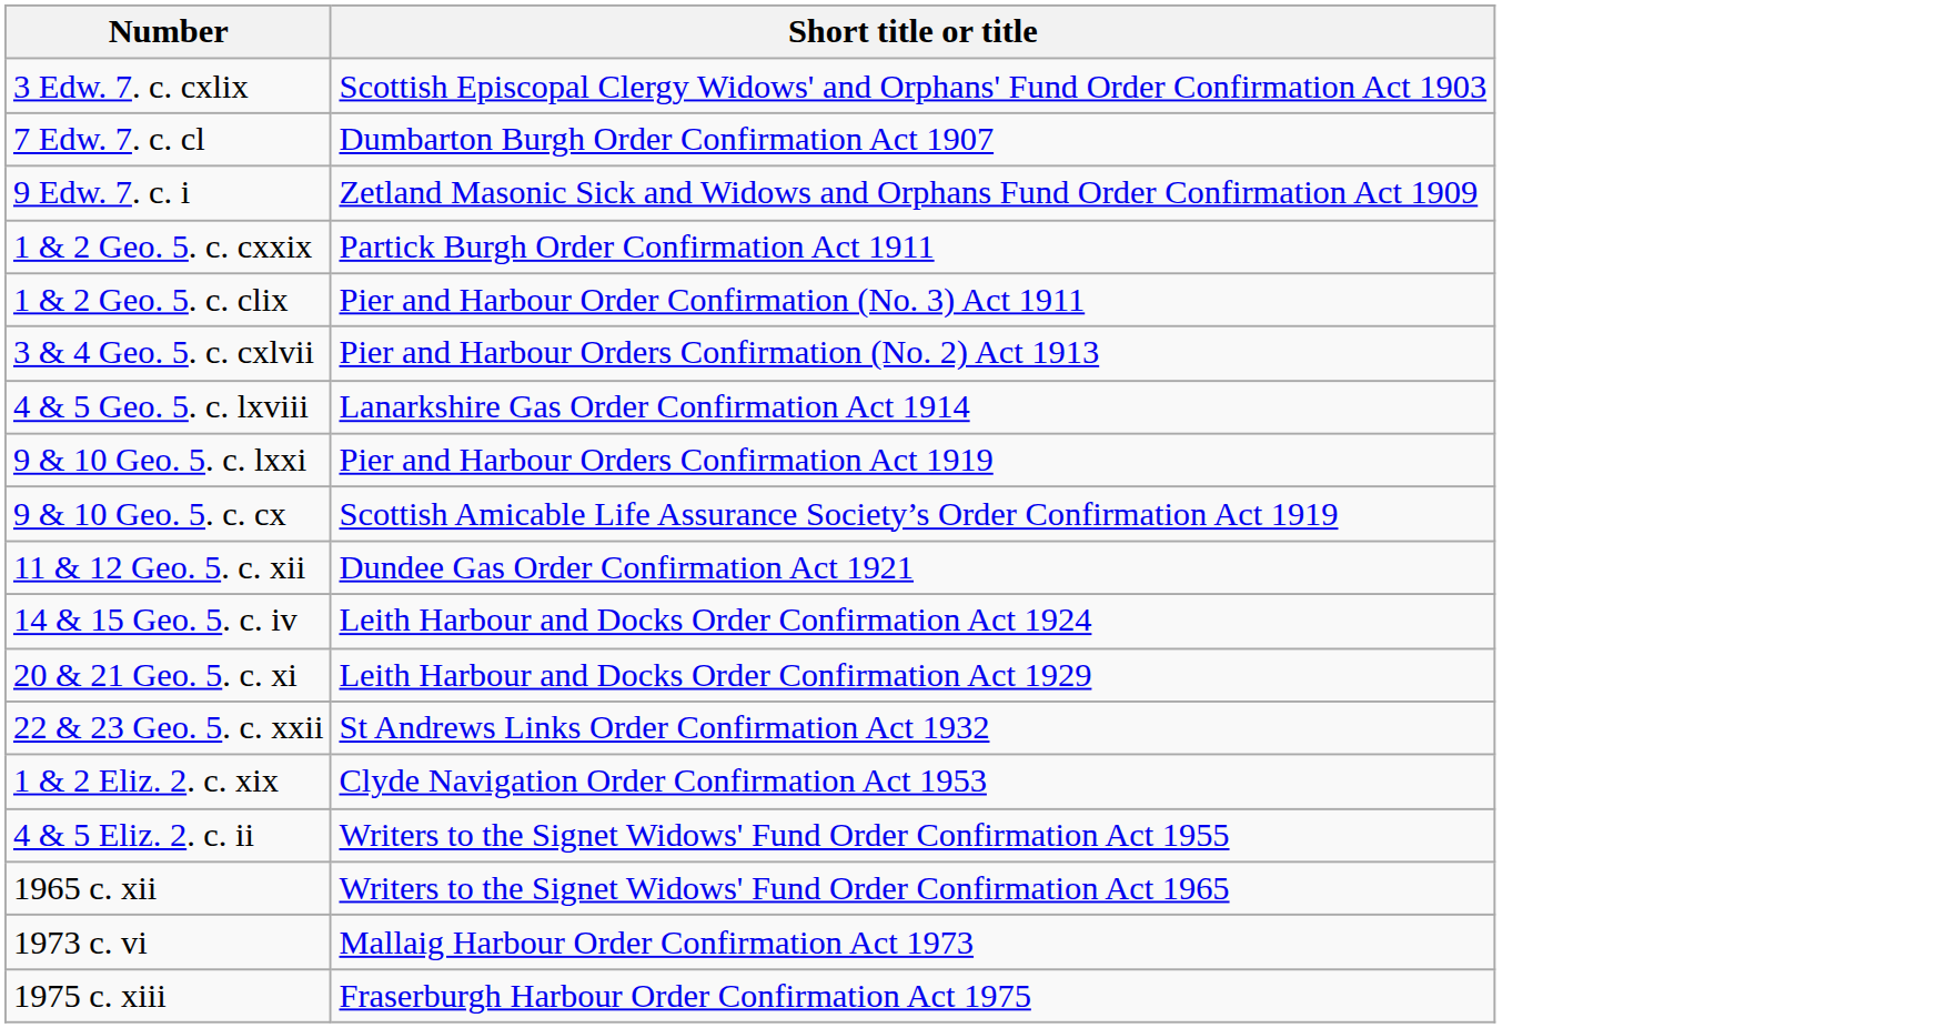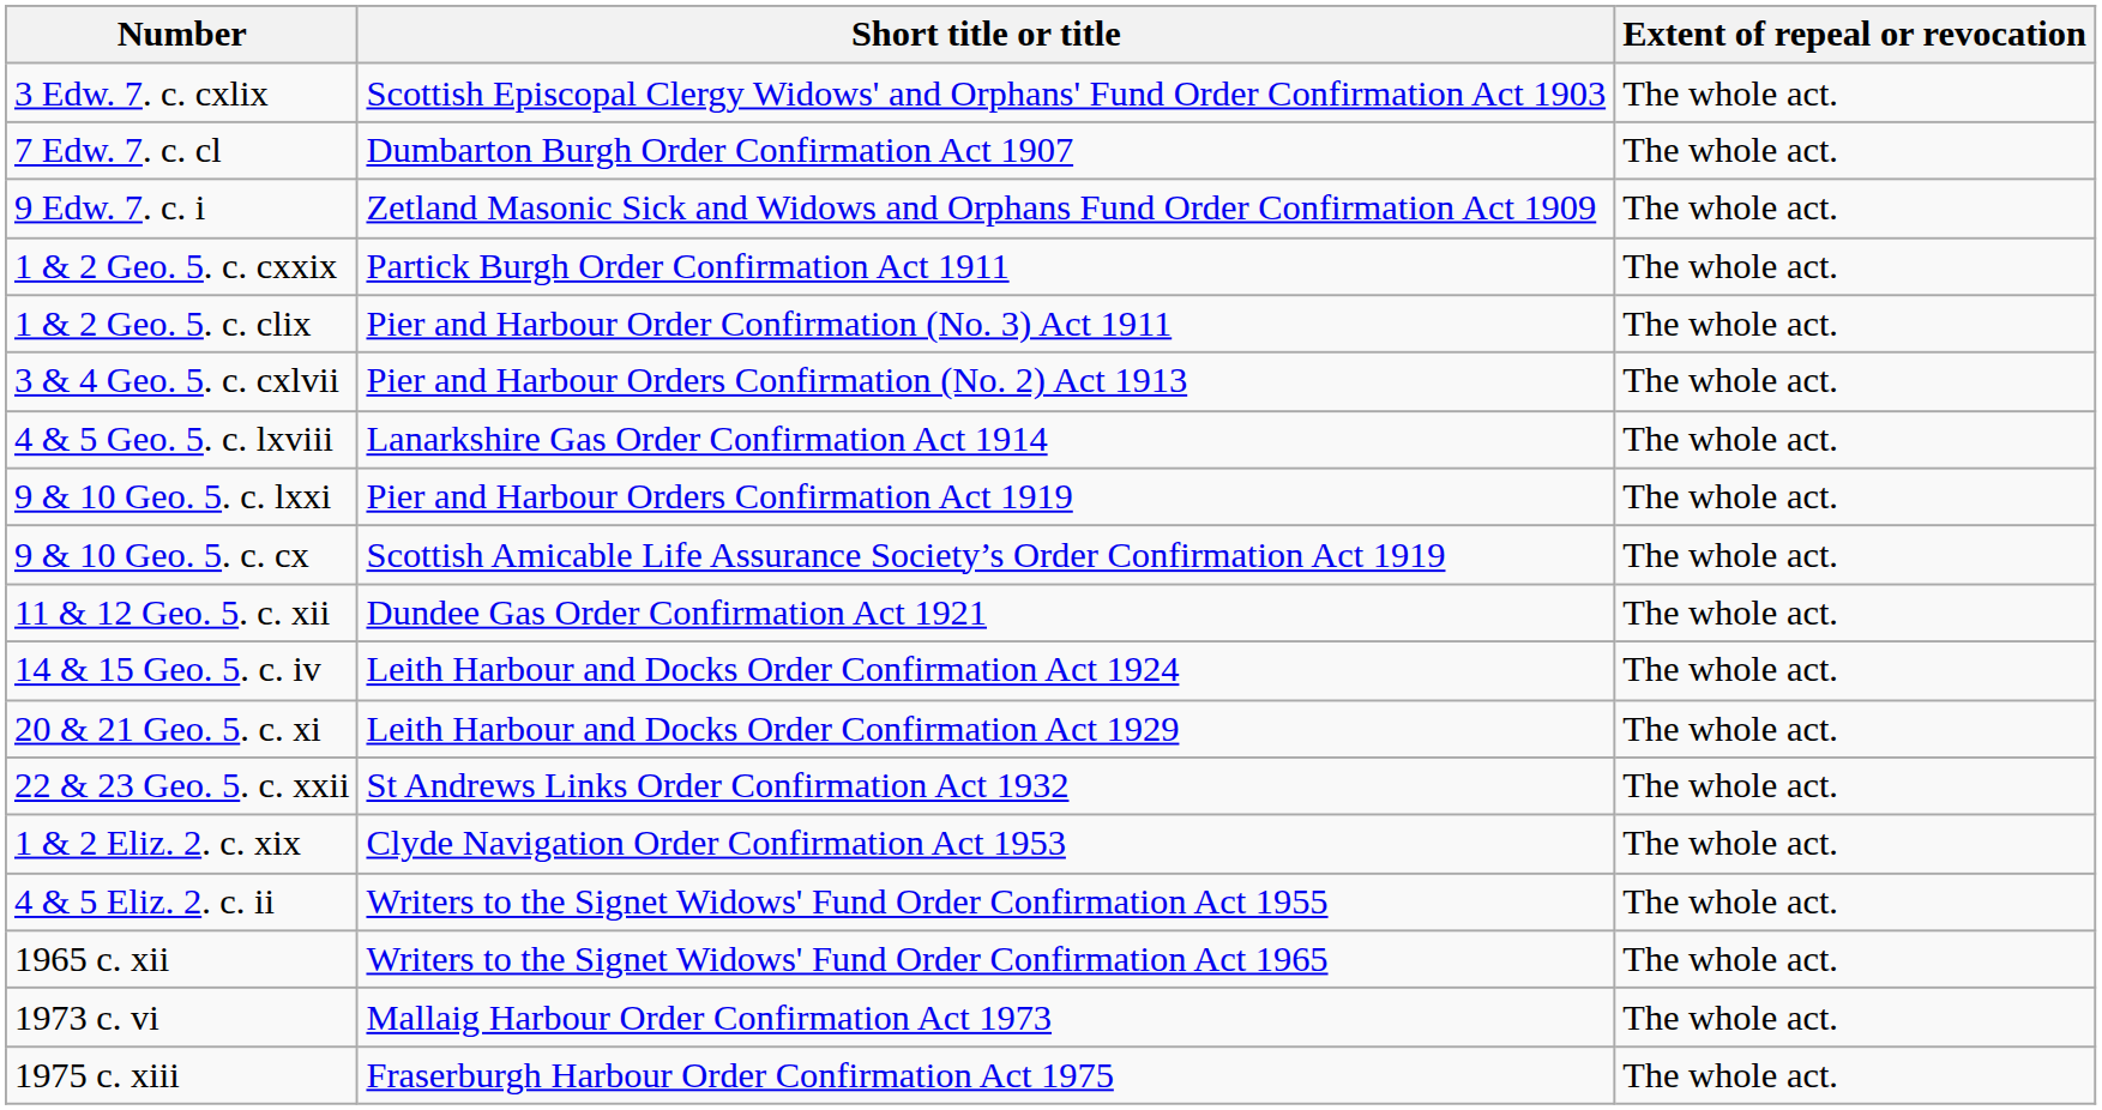+ column: Extent of repeal or revocation | The whole act. | The whole act. | The whole act. | The whole act. | The whole act. | The whole act. | The whole act. | The whole act. | The whole act. | The whole act. | The whole act. | The whole act. | The whole act. | The whole act. | The whole act. | The whole act. | The whole act. | The whole act.
